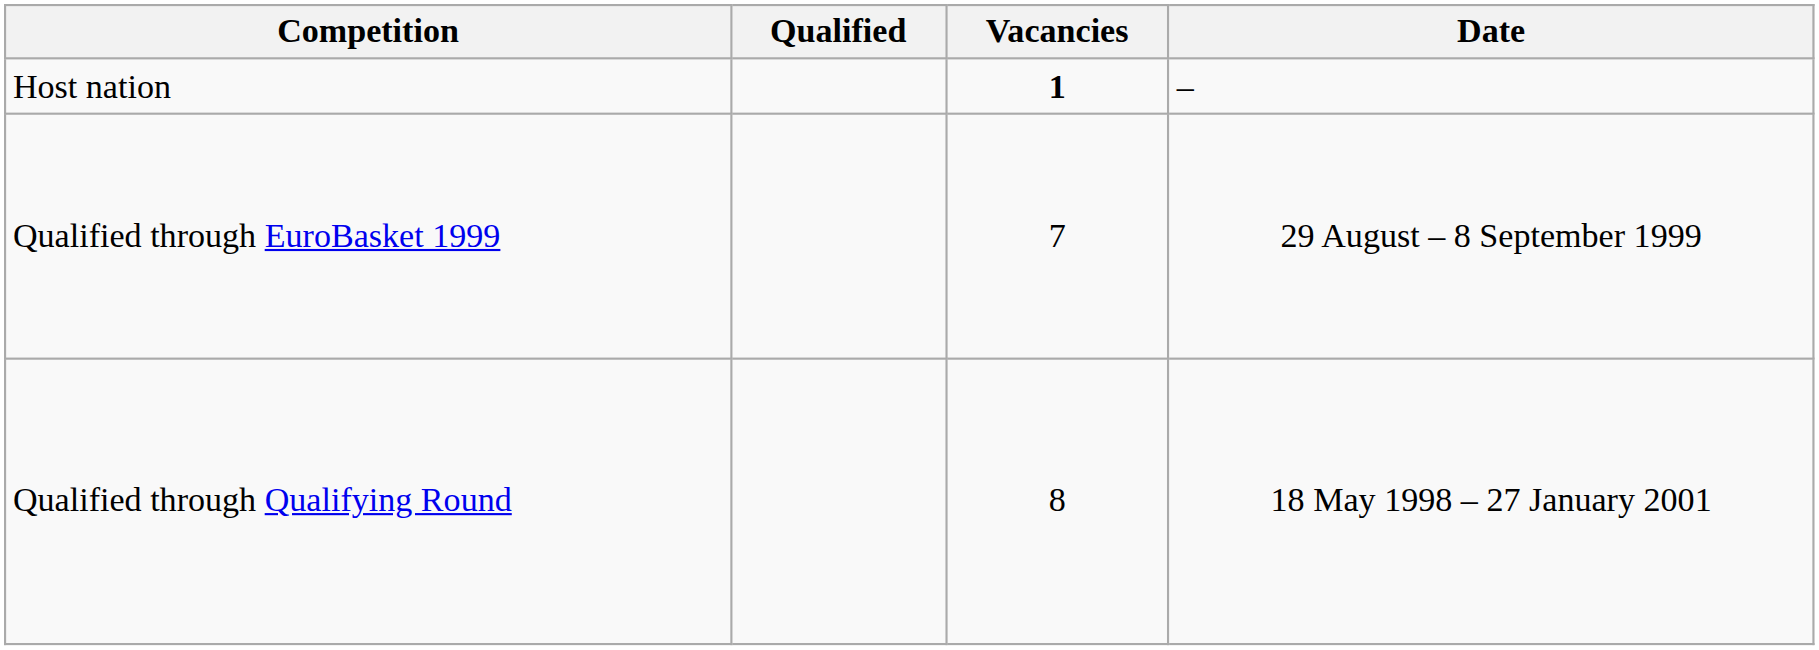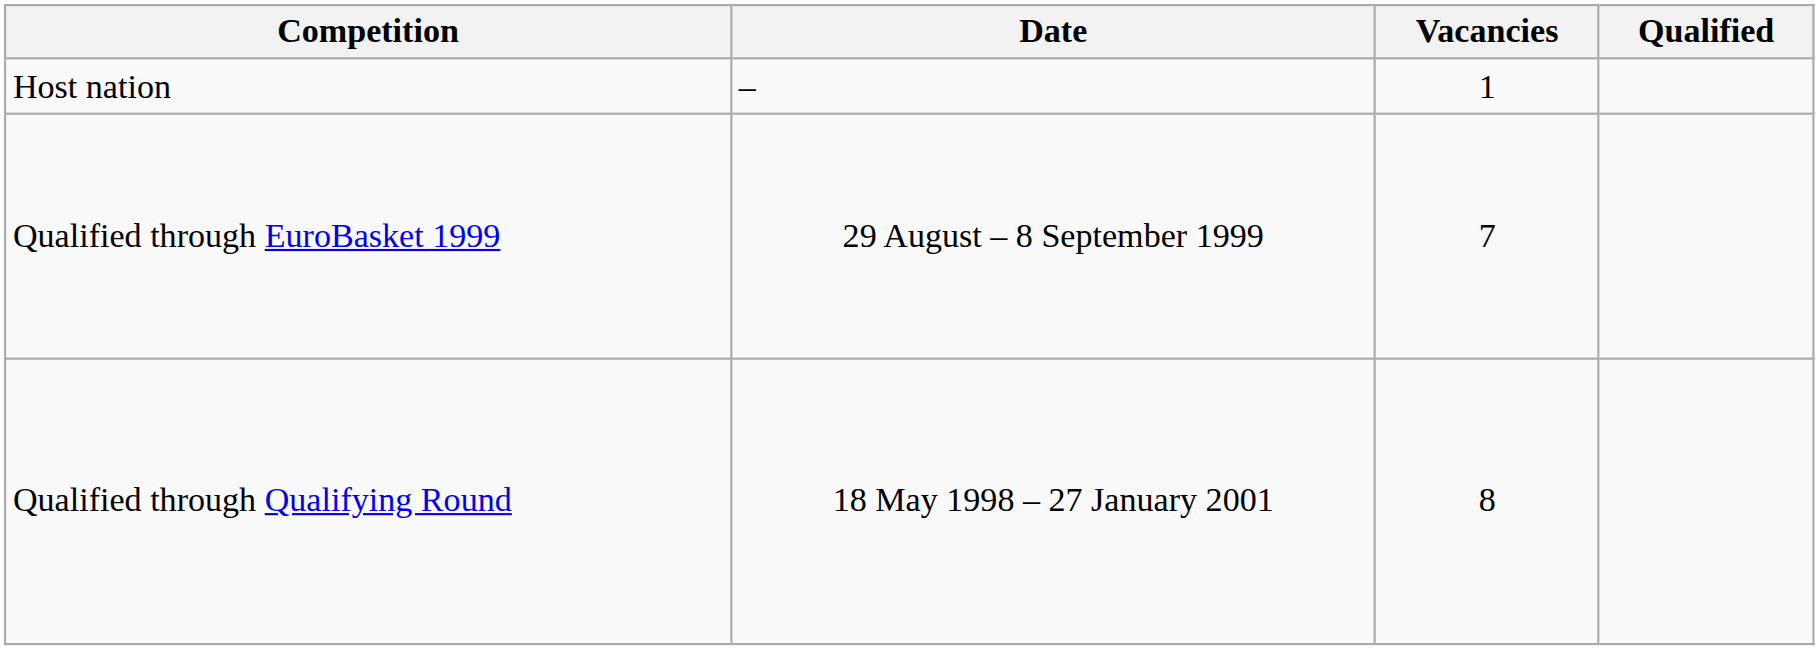columns swapped: Date <-> Qualified
Host nation | Vacancies: bold -> normal
